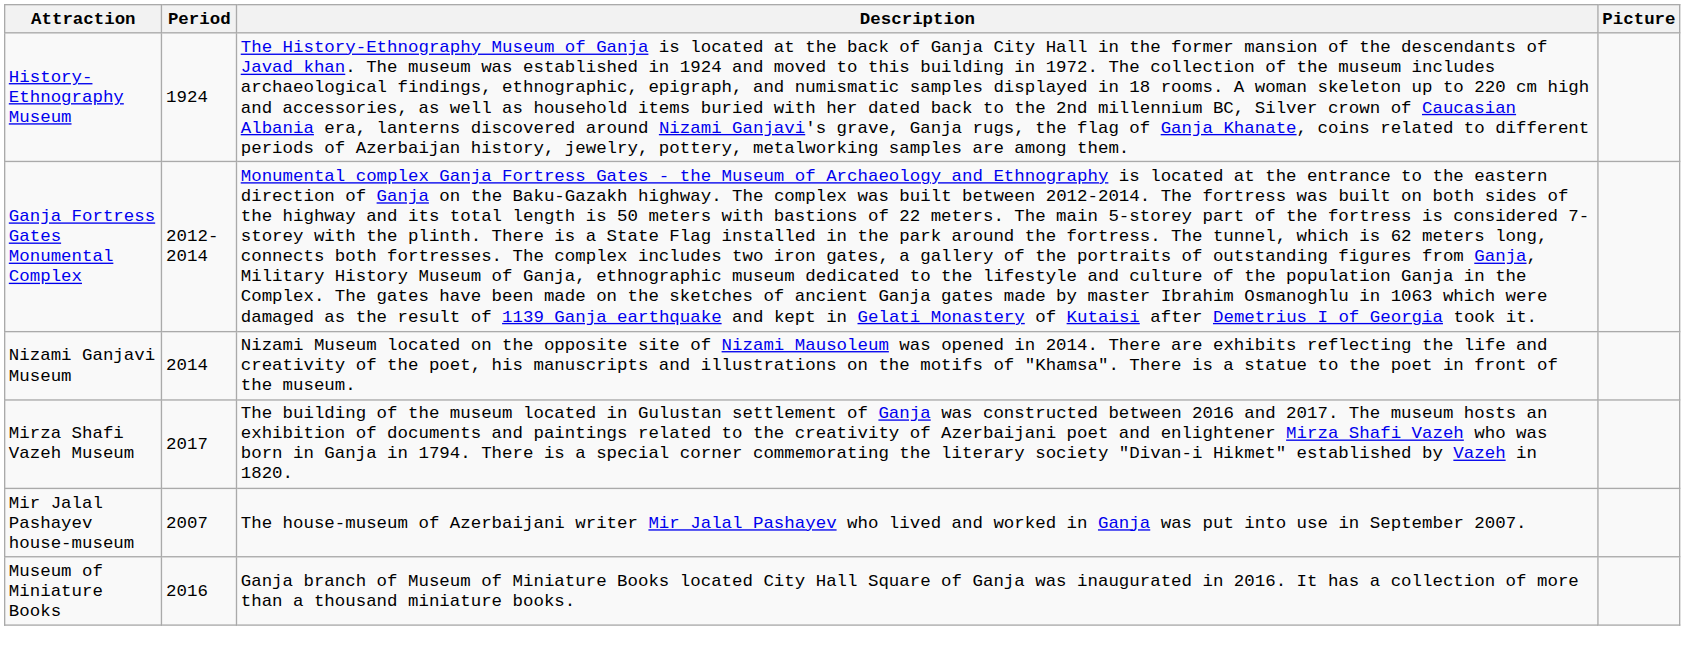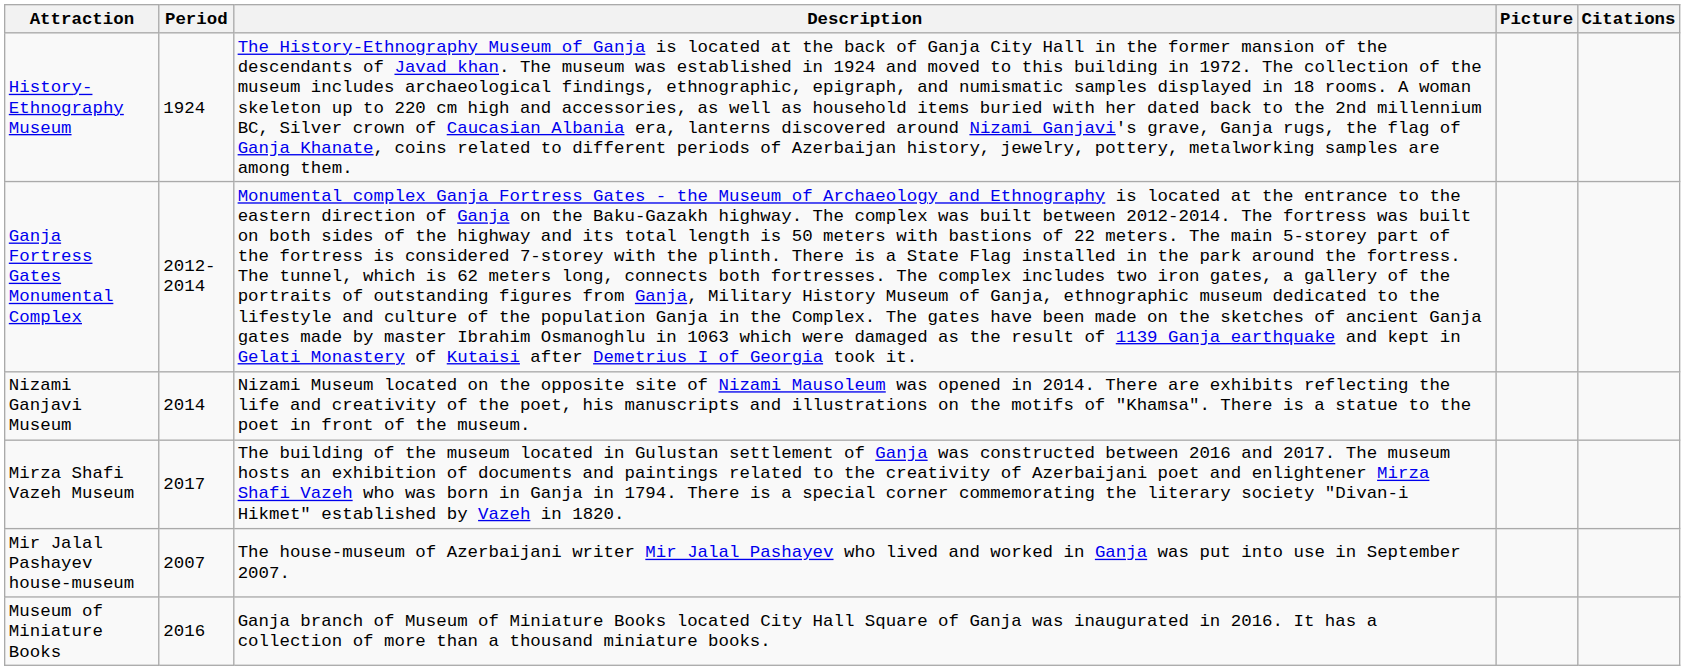+ column: Citations
